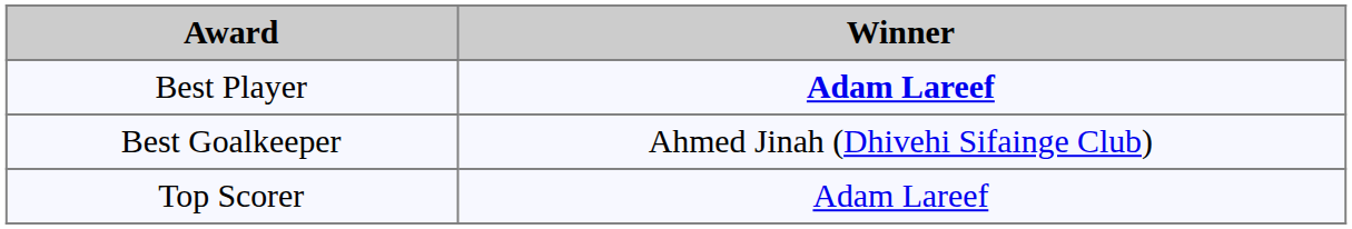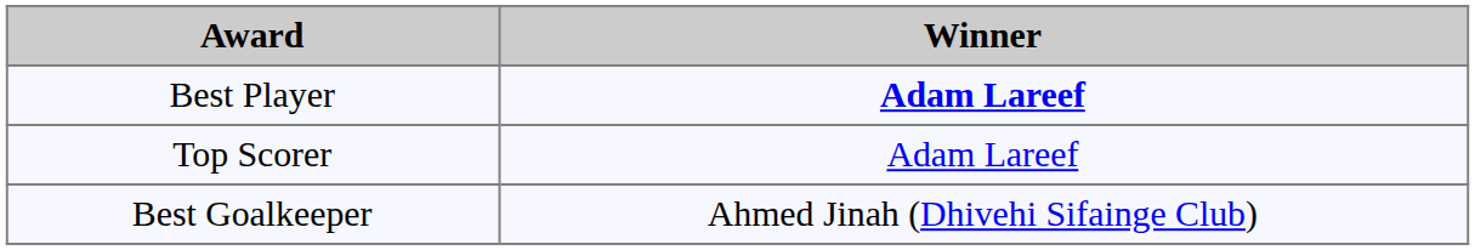rows swapped: Best Goalkeeper <-> Top Scorer
